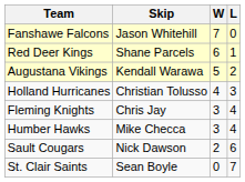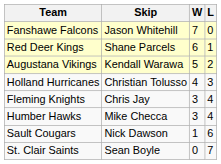Sault Cougars | W: 2 -> 1
